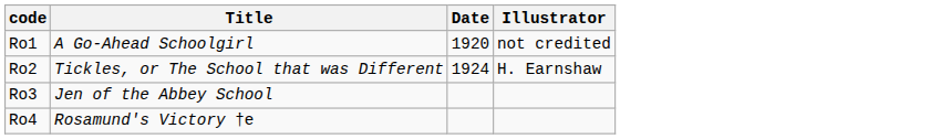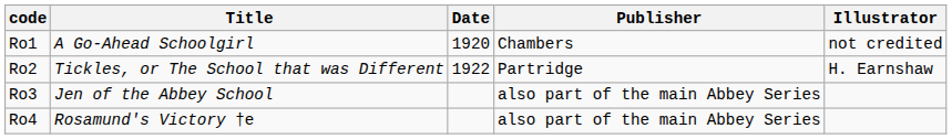+ column: Publisher | Chambers | Partridge | also part of the main Abbey Series | also part of the main Abbey Series
Ro2 | Date: 1924 -> 1922
